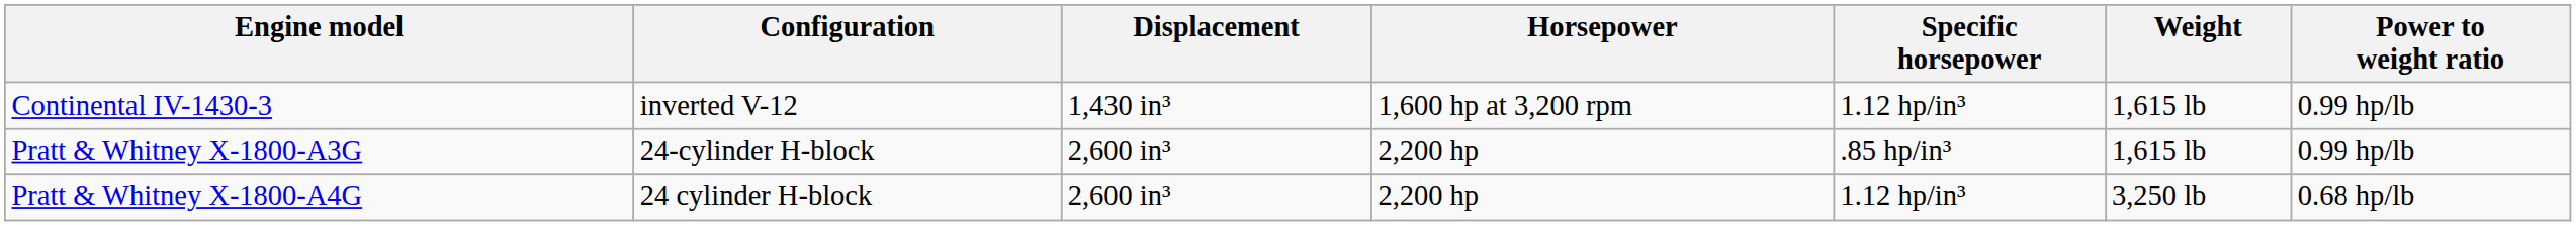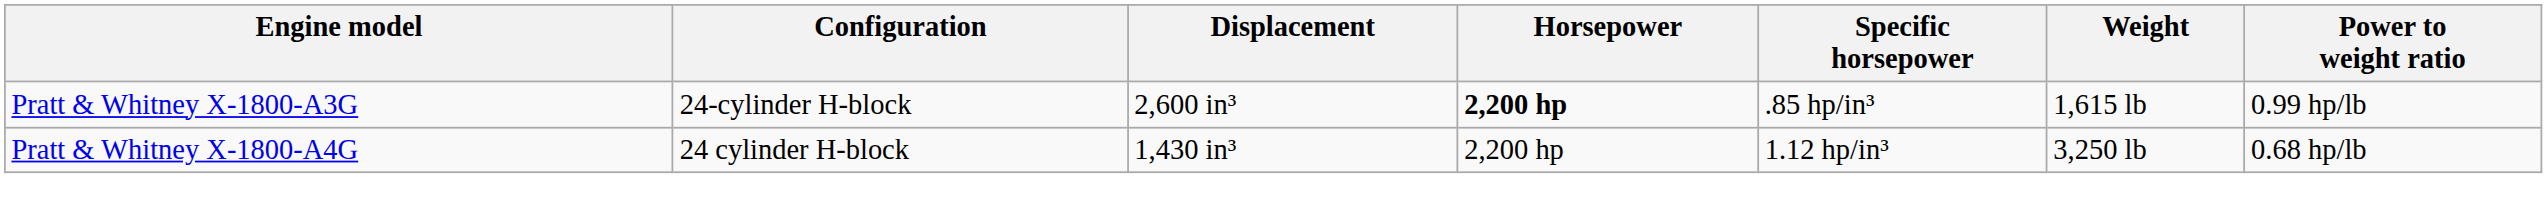- row: Continental IV-1430-3 | inverted V-12 | 1,430 in³ | 1,600 hp at 3,200 rpm | 1.12 hp/in³ | 1,615 lb | 0.99 hp/lb
Pratt & Whitney X-1800-A3G | Horsepower: normal -> bold
Pratt & Whitney X-1800-A4G | Displacement: 2,600 in³ -> 1,430 in³
